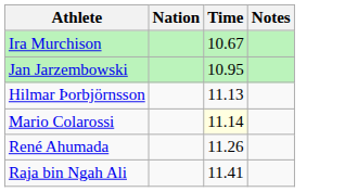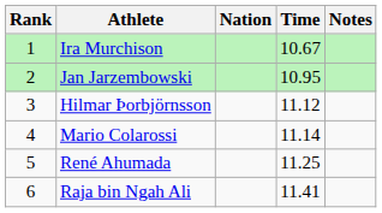+ column: Rank | 1 | 2 | 3 | 4 | 5 | 6
Hilmar Þorbjörnsson | Time: 11.13 -> 11.12
Mario Colarossi | Time: lightyellow background -> no background
René Ahumada | Time: 11.26 -> 11.25
